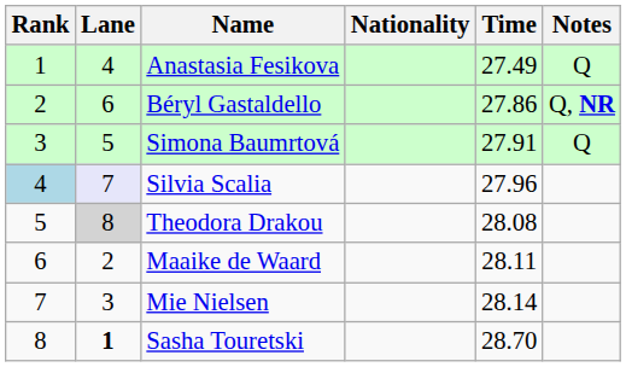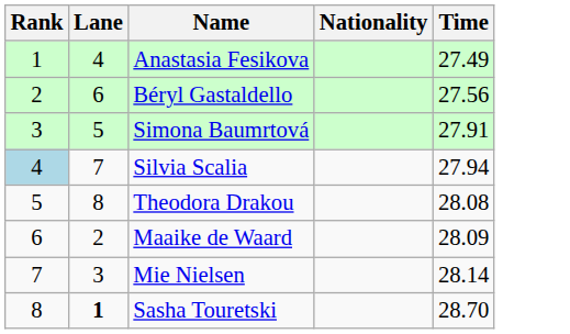- column: Notes | Q | Q, NR | Q
Béryl Gastaldello | Time: 27.86 -> 27.56
Silvia Scalia | Lane: lavender background -> no background
Silvia Scalia | Time: 27.96 -> 27.94
Theodora Drakou | Lane: lightgrey background -> no background
Maaike de Waard | Time: 28.11 -> 28.09
